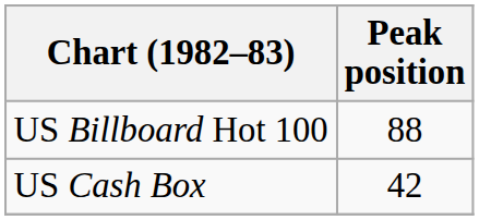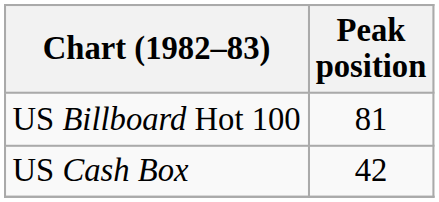US Billboard Hot 100 | Peak position: 88 -> 81
